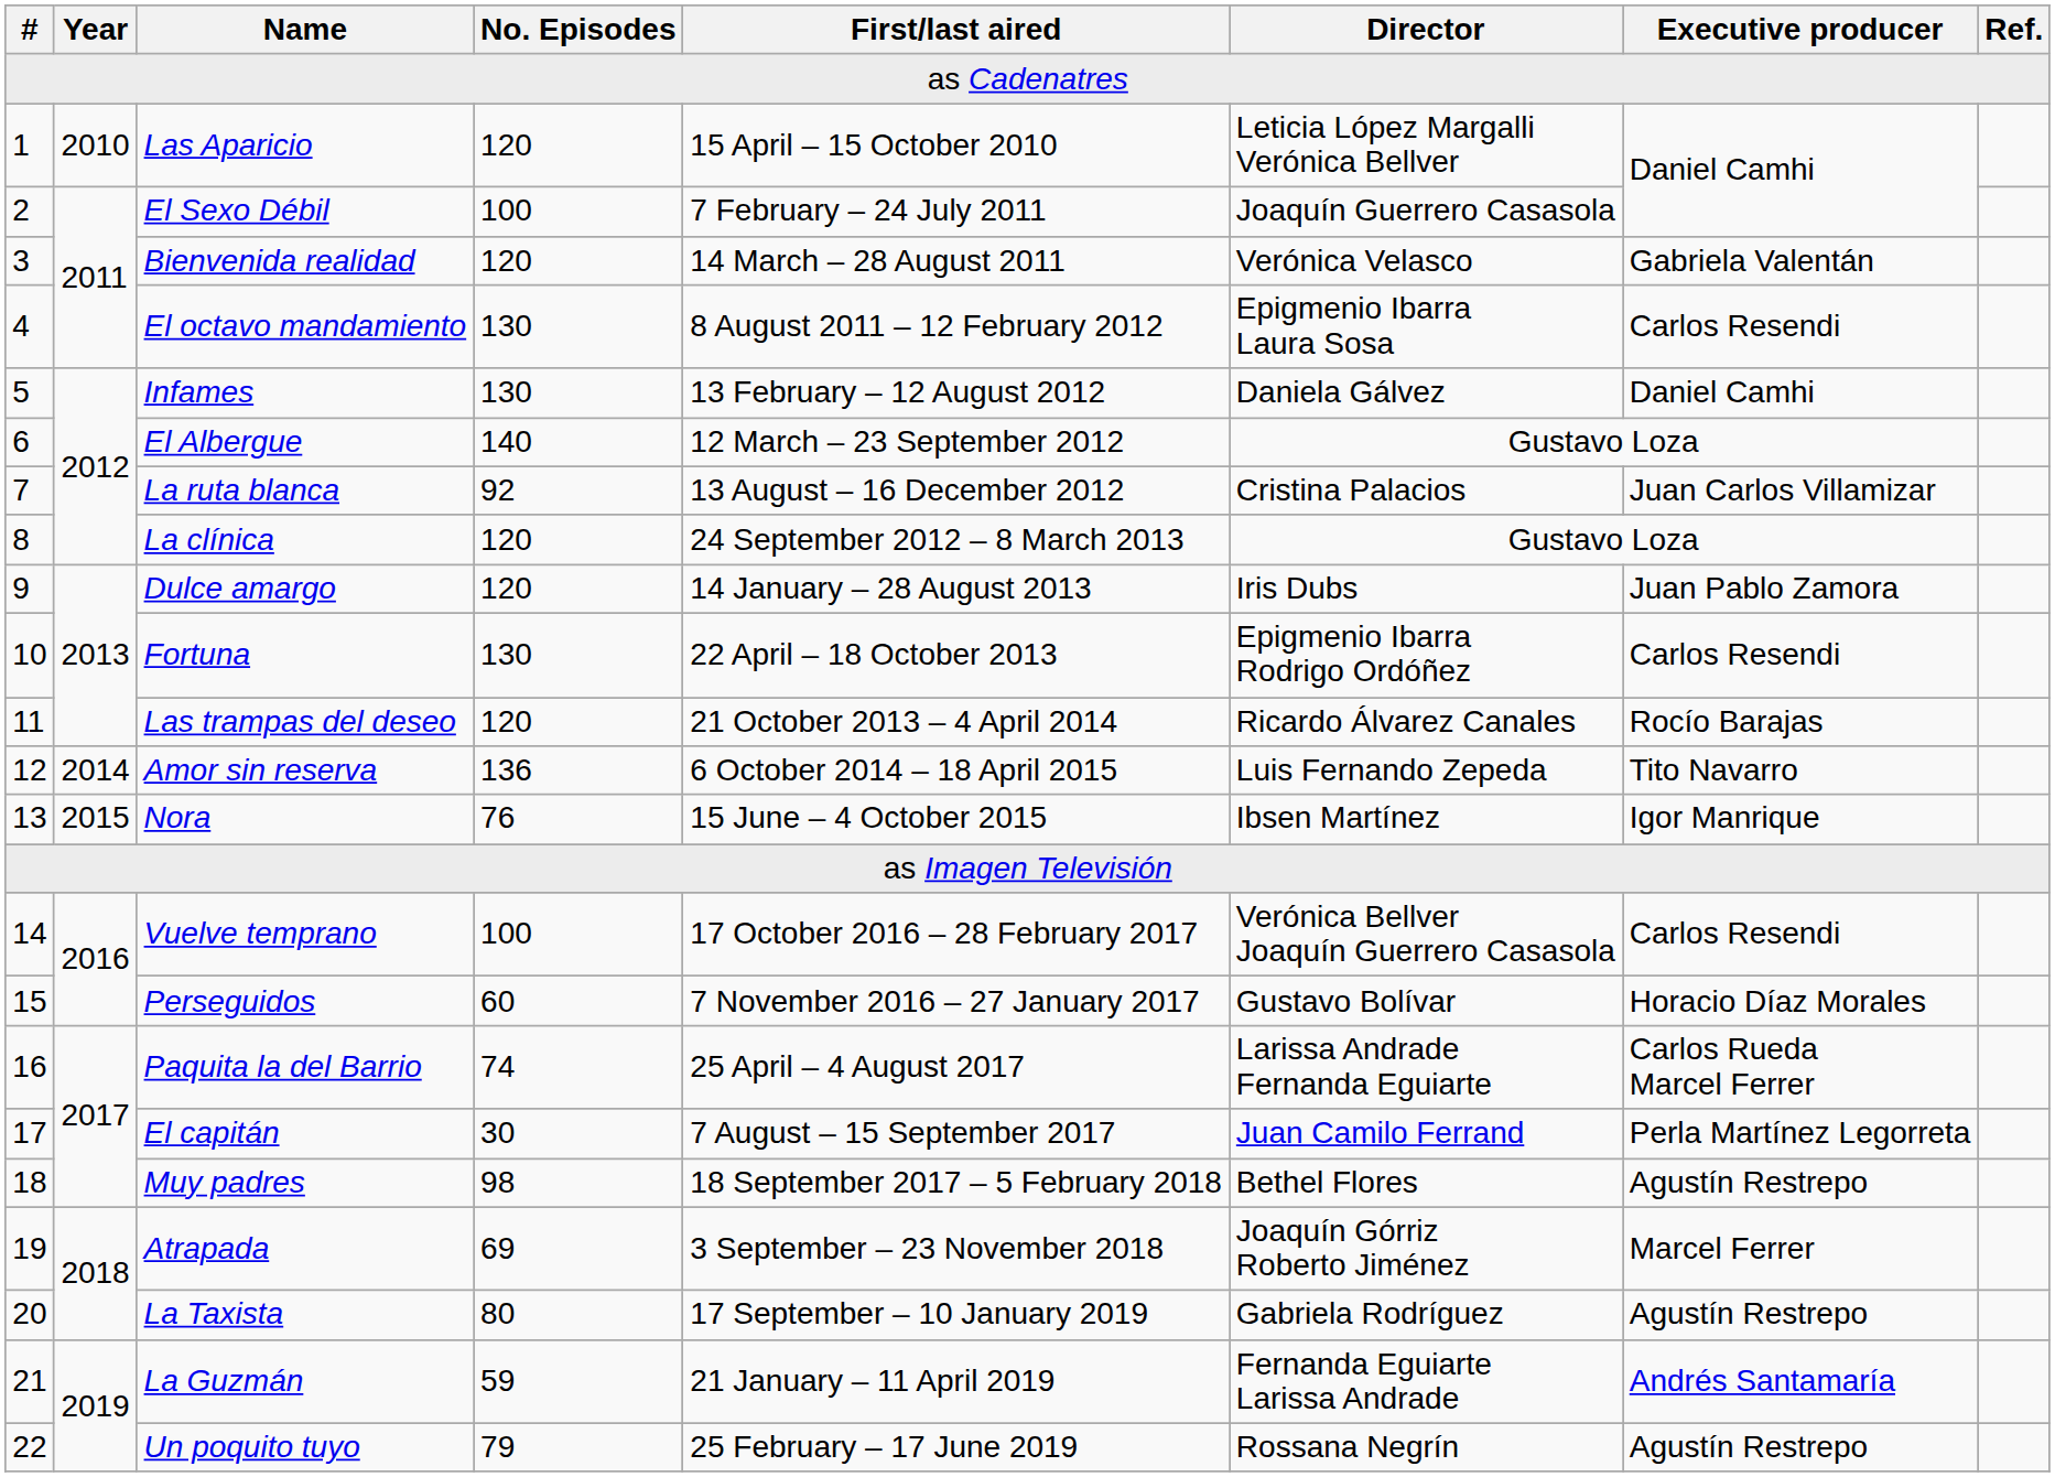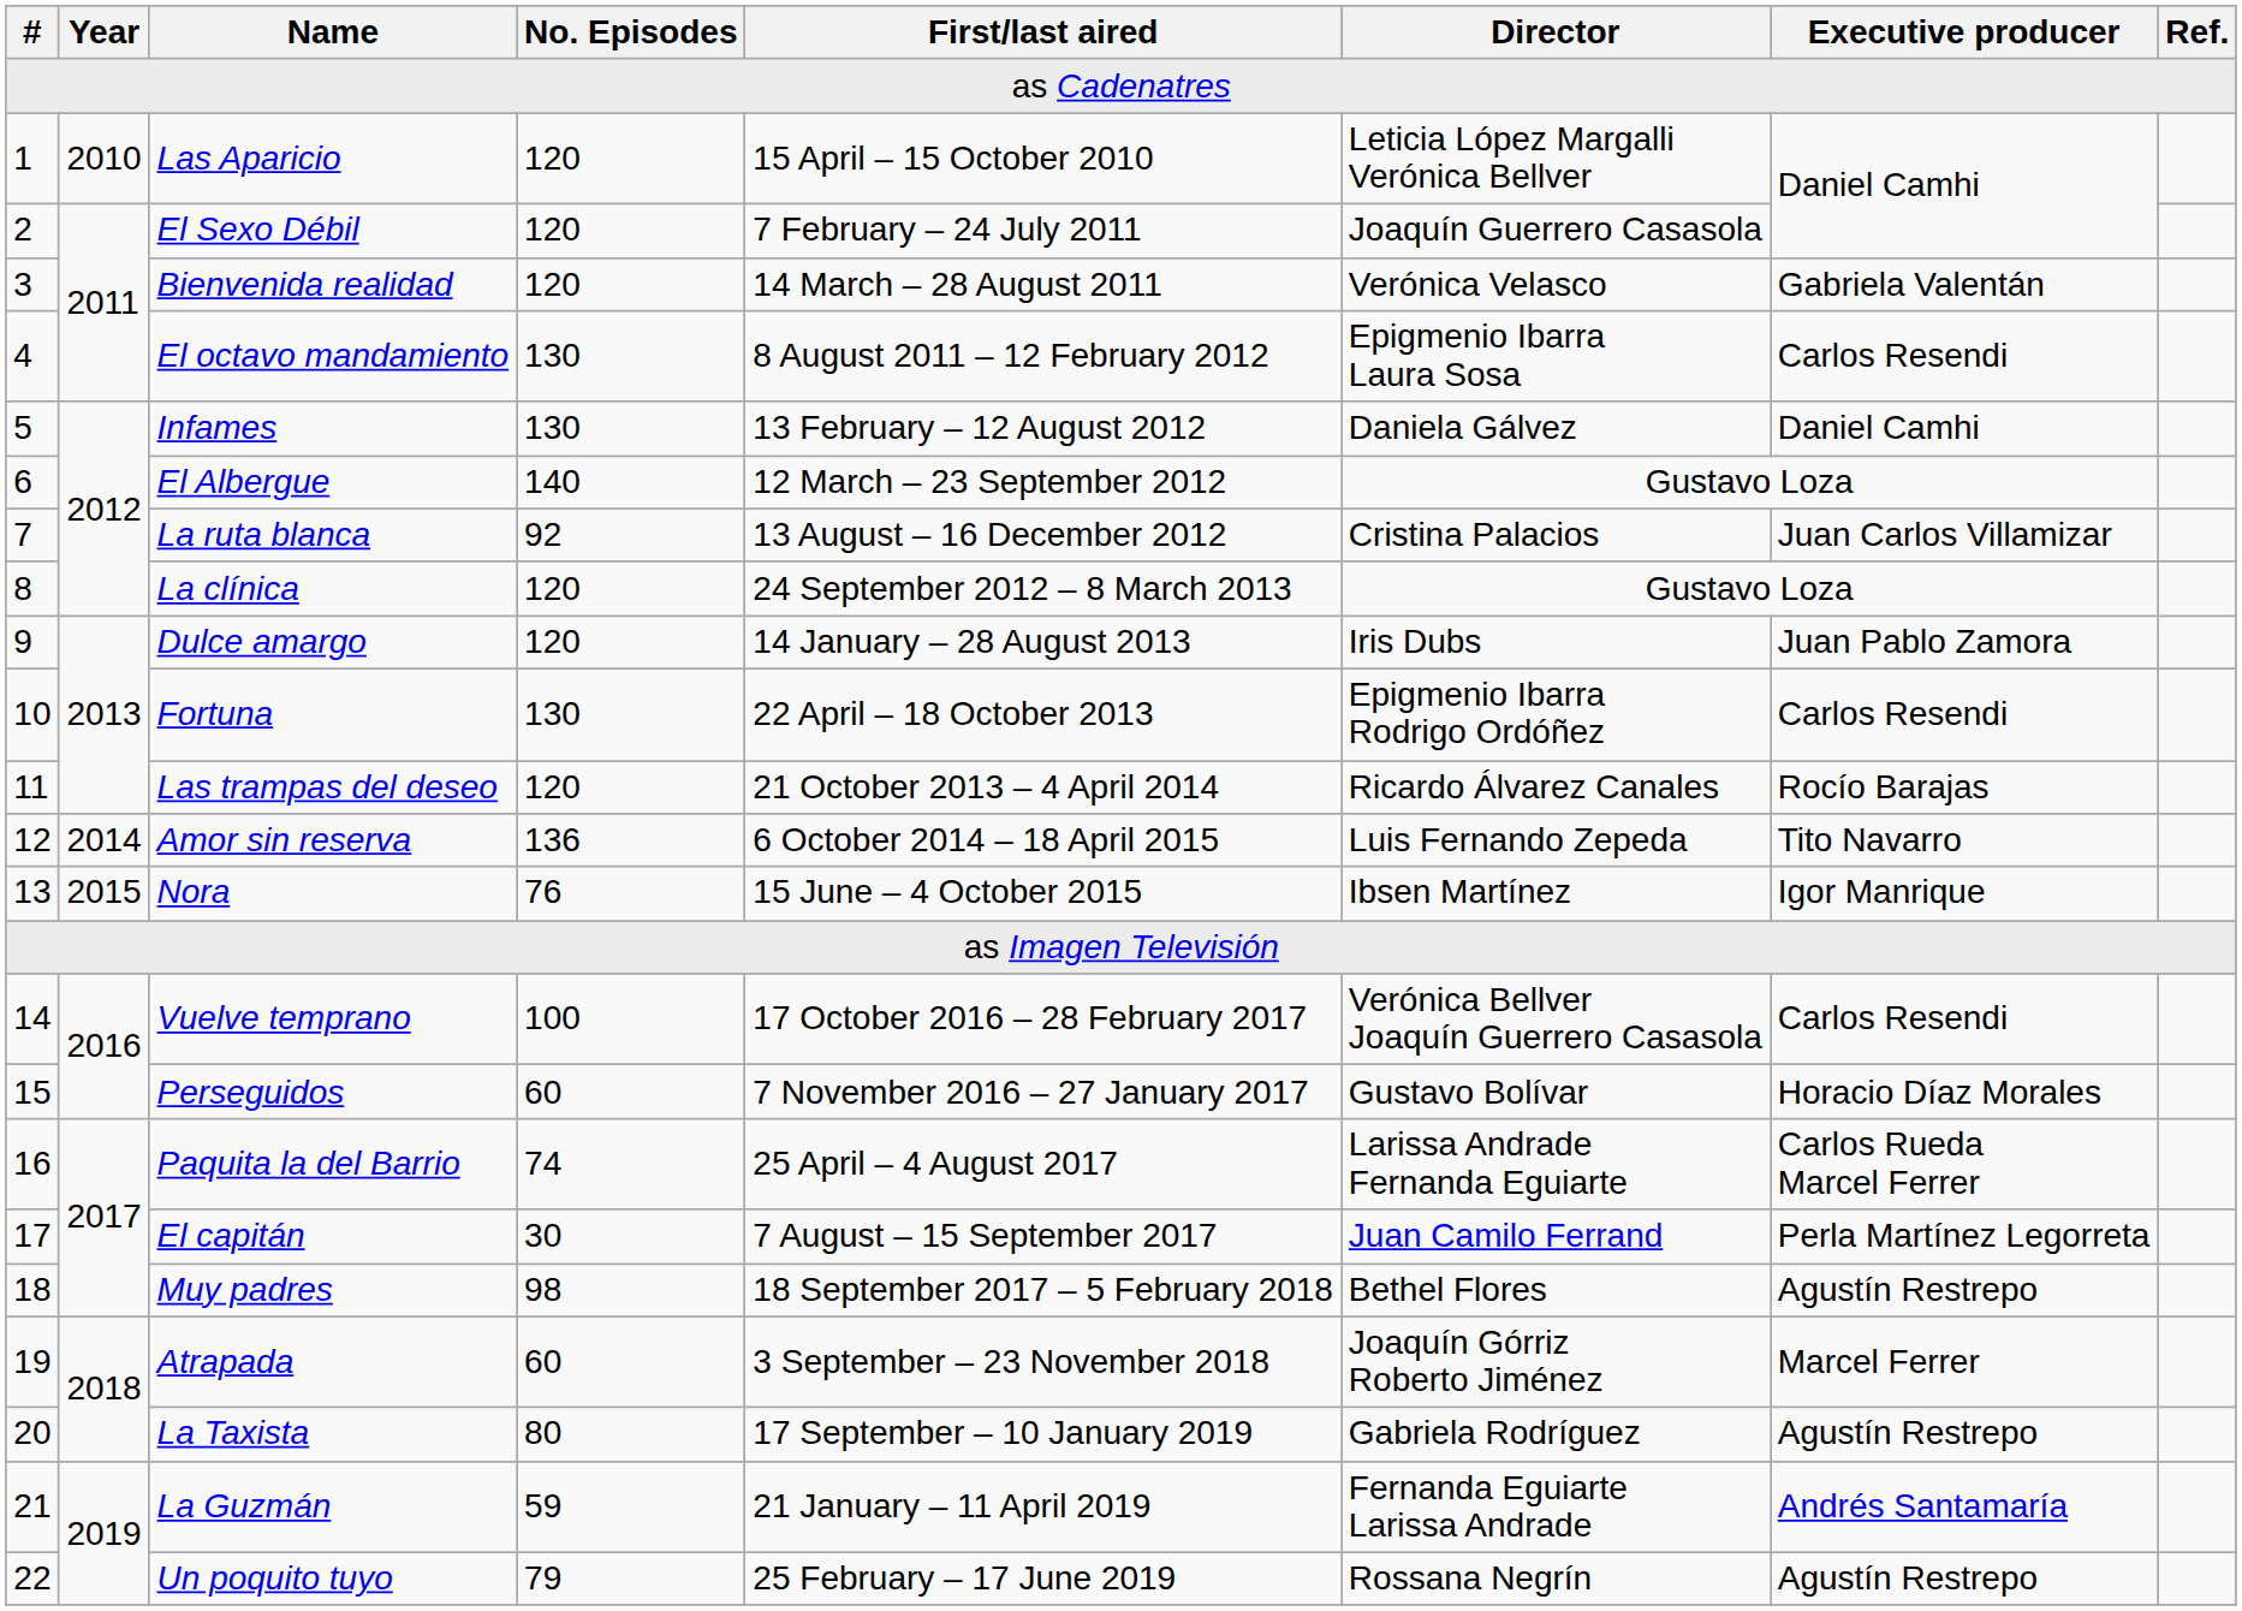El Sexo Débil | No. Episodes: 100 -> 120
Atrapada | No. Episodes: 69 -> 60
